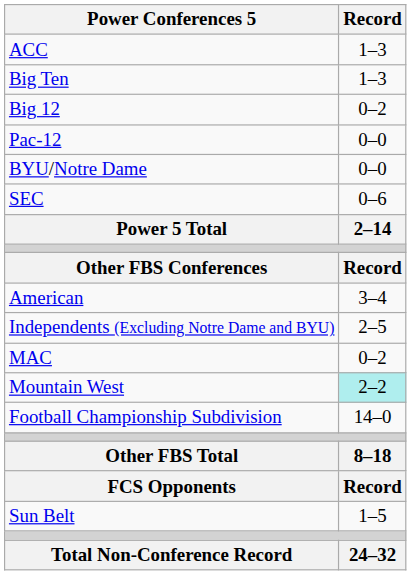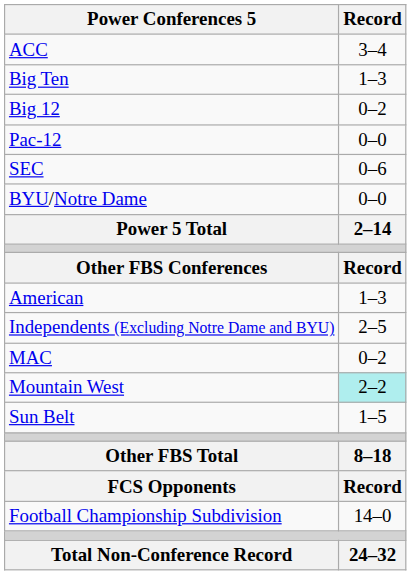ACC | Record: 1–3 -> 3–4
rows swapped: BYU/Notre Dame <-> SEC
American | Record: 3–4 -> 1–3
rows swapped: Sun Belt <-> Football Championship Subdivision
